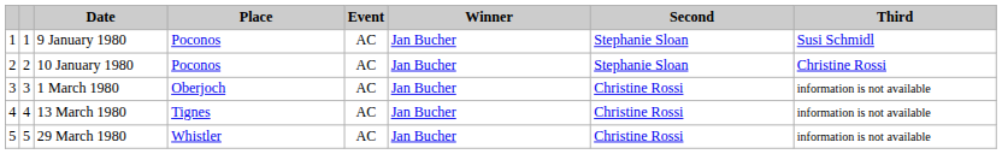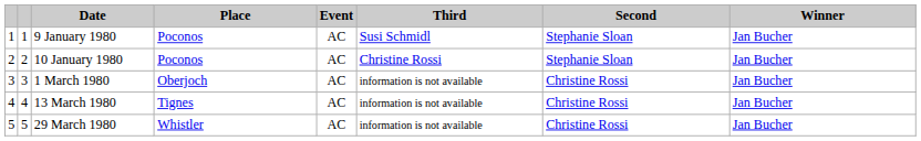columns swapped: Winner <-> Third
